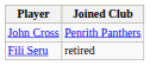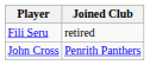rows swapped: John Cross <-> Fili Seru
